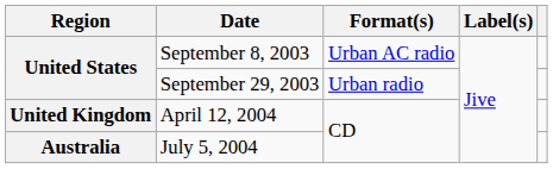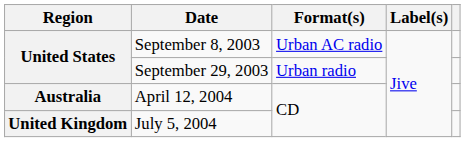April 12, 2004 | Region: United Kingdom -> Australia
July 5, 2004 | Region: Australia -> United Kingdom
